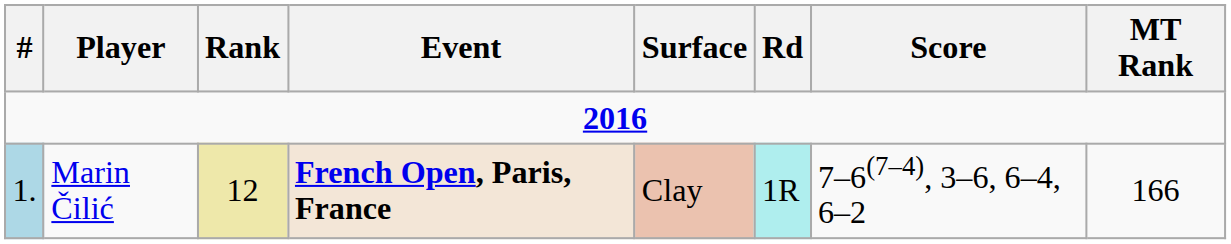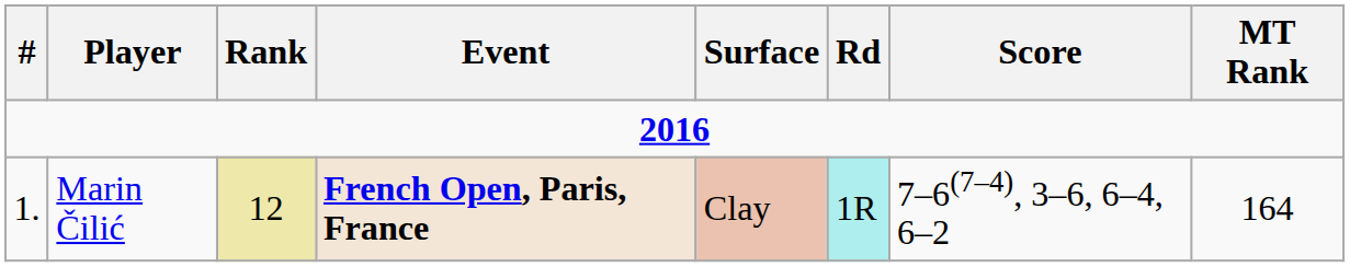Marin Čilić | #: lightblue background -> no background
Marin Čilić | MT Rank: 166 -> 164
